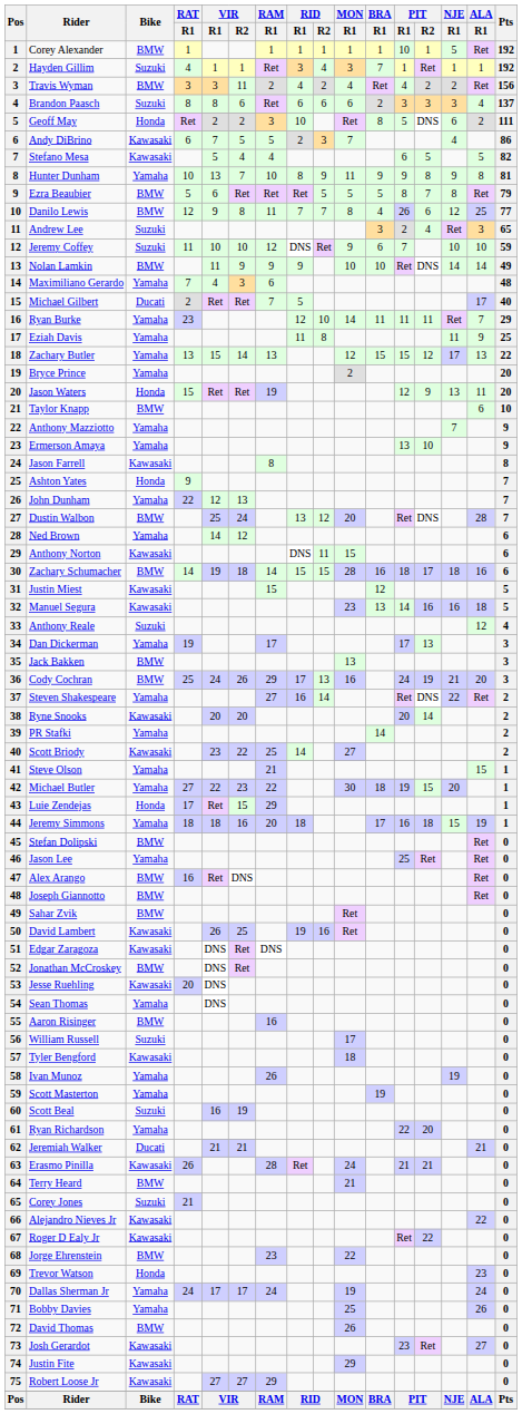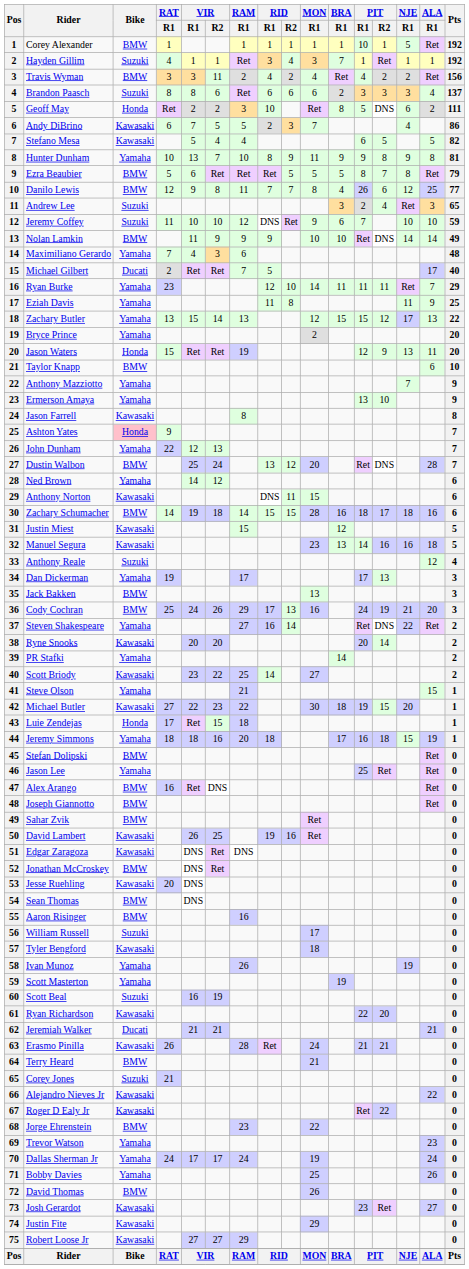Ashton Yates | Bike: no background -> pink background
Michael Butler | Bike: Yamaha -> Kawasaki
Luie Zendejas | RAM / R1: 29 -> 18
Sean Thomas | Bike: Yamaha -> BMW
Ryan Richardson | Bike: Yamaha -> Kawasaki
Trevor Watson | Bike: Honda -> Yamaha
